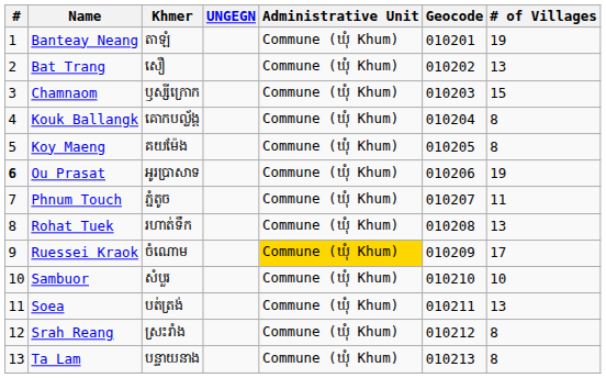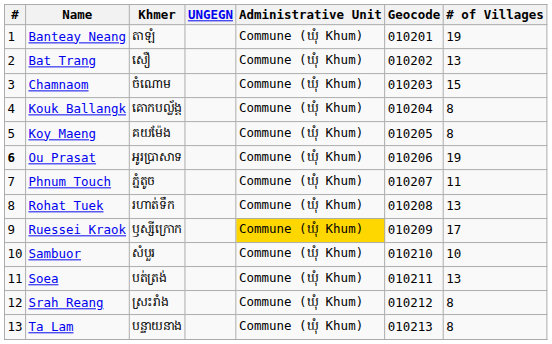Chamnaom | Khmer: ឫស្សីក្រោក -> ចំណោម
Ruessei Kraok | Khmer: ចំណោម -> ឫស្សីក្រោក
